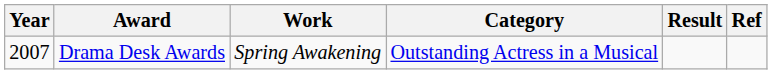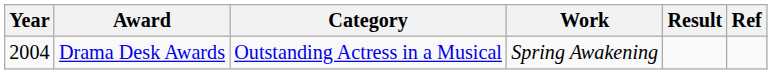columns swapped: Category <-> Work
Drama Desk Awards | Year: 2007 -> 2004
